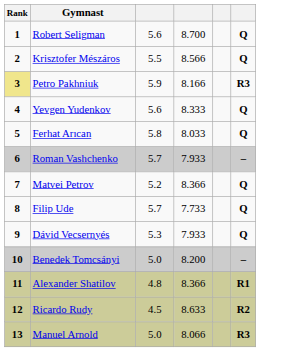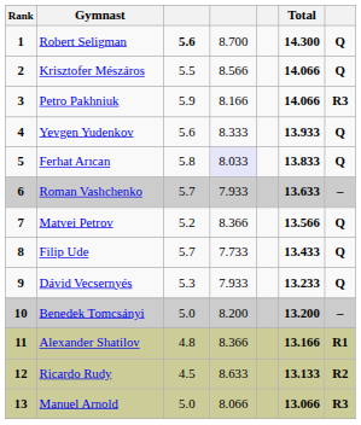+ column: Total | 14.300 | 14.066 | 14.066 | 13.933 | 13.833 | 13.633 | 13.566 | 13.433 | 13.233 | 13.200 | 13.166 | 13.133 | 13.066
Robert Seligman | column 3: normal -> bold
Petro Pakhniuk | Rank: khaki background -> no background
Ferhat Arıcan | column 4: no background -> lavender background
